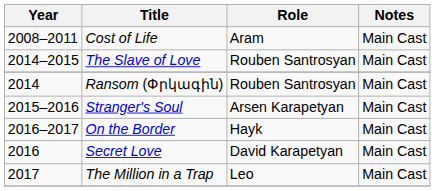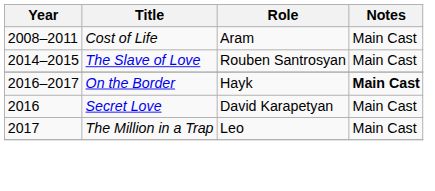- row: 2014 | Ransom (Փրկագին) | Rouben Santrosyan | Main Cast
- row: 2015–2016 | Stranger's Soul | Arsen Karapetyan | Main Cast
On the Border | Notes: normal -> bold
